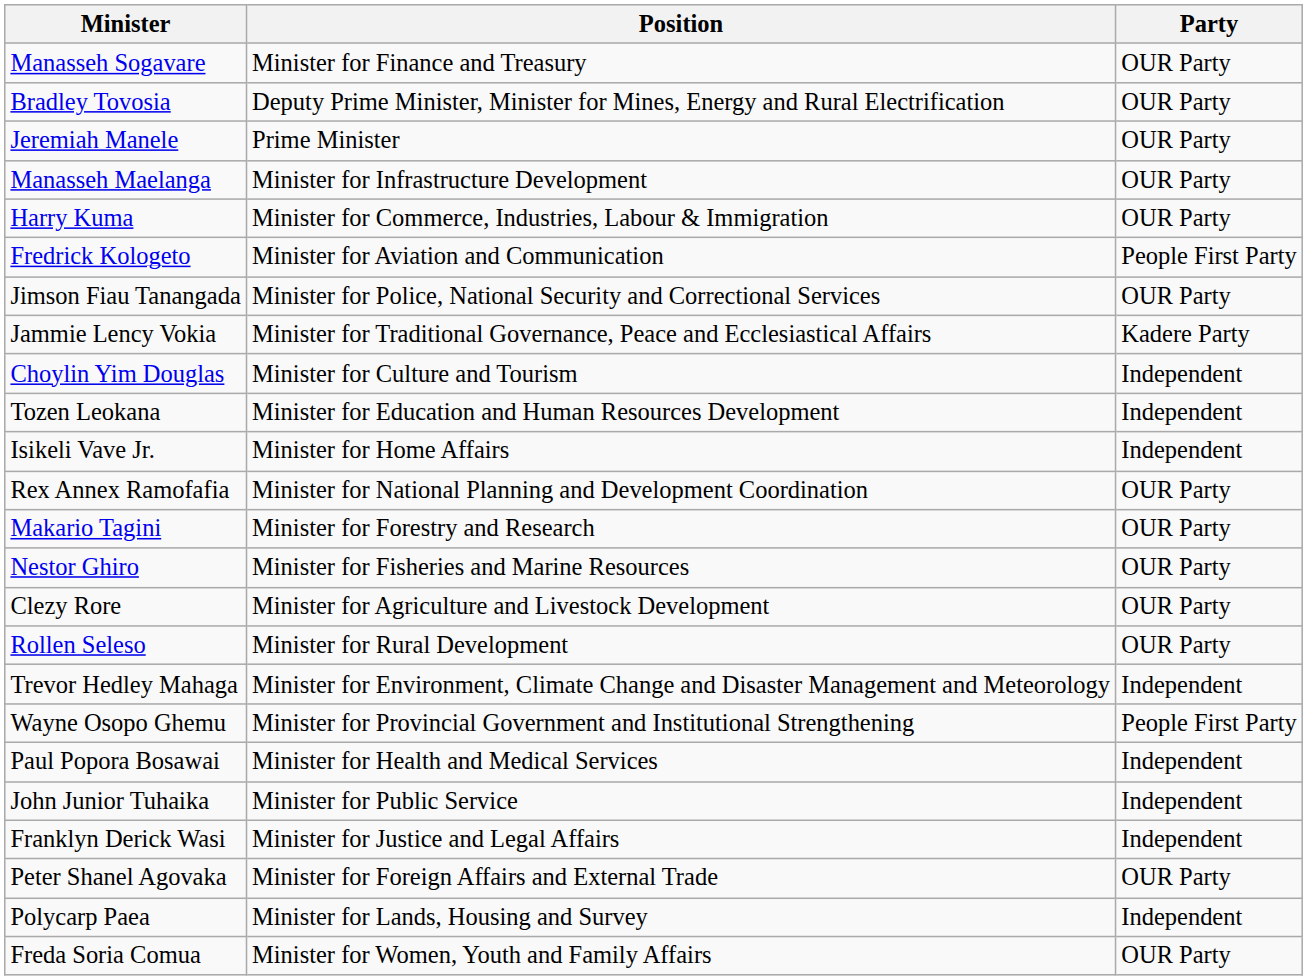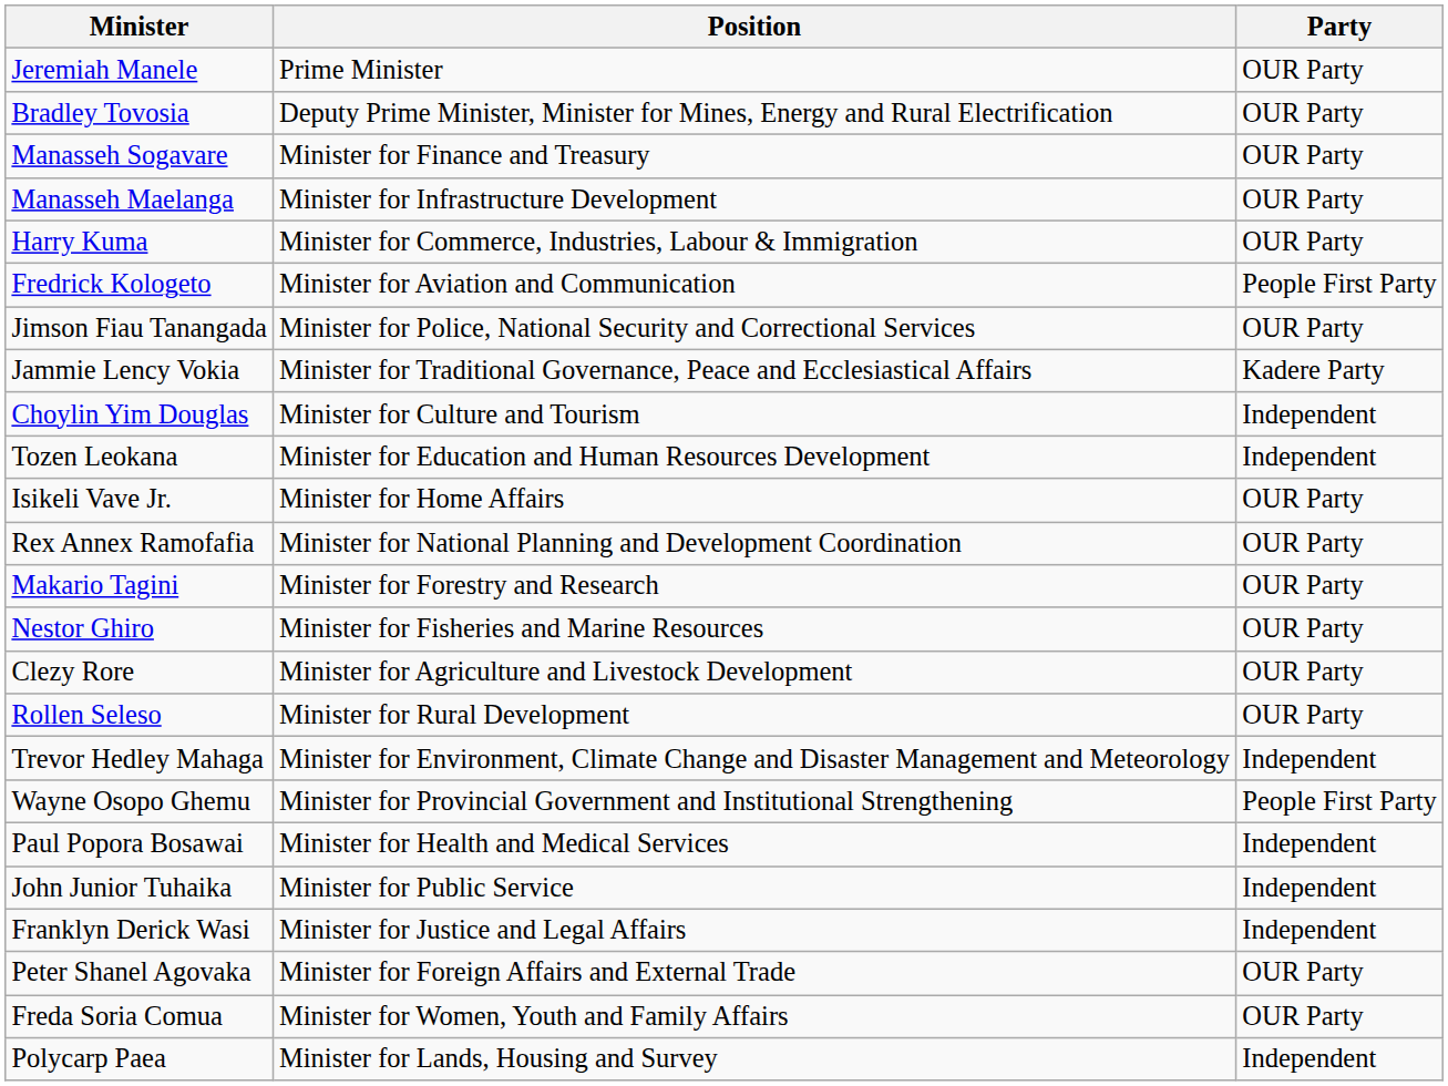rows swapped: Jeremiah Manele <-> Manasseh Sogavare
Isikeli Vave Jr. | Party: Independent -> OUR Party
rows swapped: Polycarp Paea <-> Freda Soria Comua
